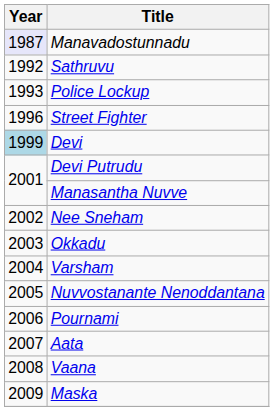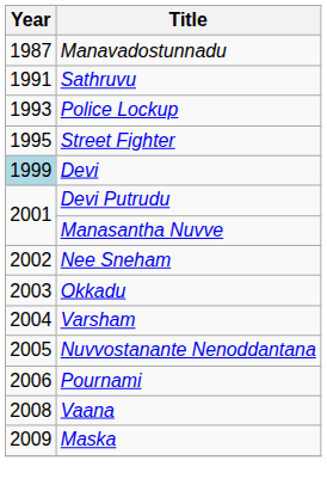Manavadostunnadu | Year: lavender background -> no background
Sathruvu | Year: 1992 -> 1991
Street Fighter | Year: 1996 -> 1995
- row: 2007 | Aata
